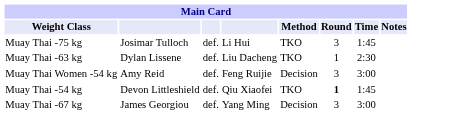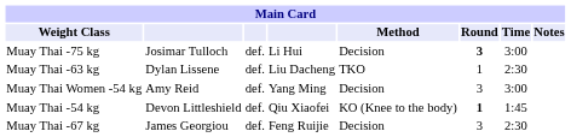Muay Thai -75 kg | Method: TKO -> Decision
Muay Thai -75 kg | Round: normal -> bold
Muay Thai -75 kg | Time: 1:45 -> 3:00
Muay Thai Women -54 kg | column 4: Feng Ruijie -> Yang Ming
Muay Thai -54 kg | Method: TKO -> KO (Knee to the body)
Muay Thai -67 kg | column 4: Yang Ming -> Feng Ruijie
Muay Thai -67 kg | Time: 3:00 -> 2:30
